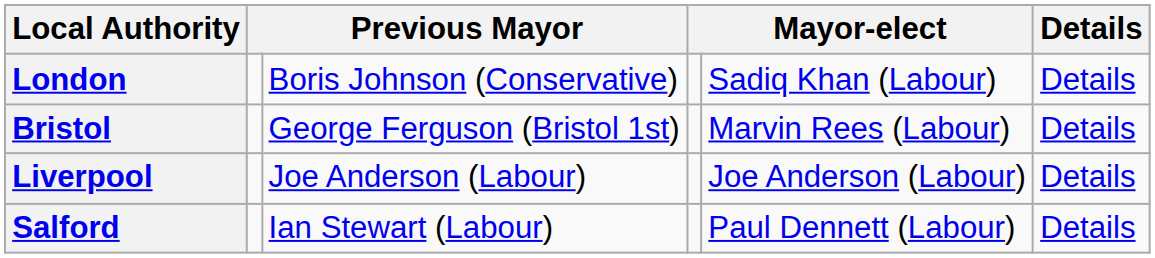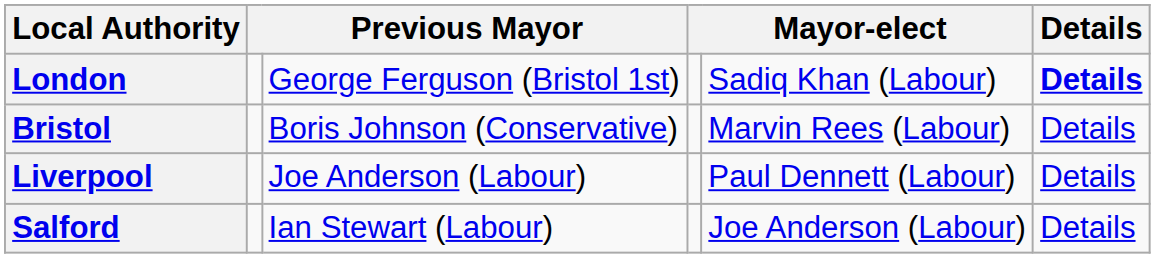London | column 3: Boris Johnson (Conservative) -> George Ferguson (Bristol 1st)
London | column 6: normal -> bold
Bristol | column 3: George Ferguson (Bristol 1st) -> Boris Johnson (Conservative)
Liverpool | column 5: Joe Anderson (Labour) -> Paul Dennett (Labour)
Salford | column 5: Paul Dennett (Labour) -> Joe Anderson (Labour)
